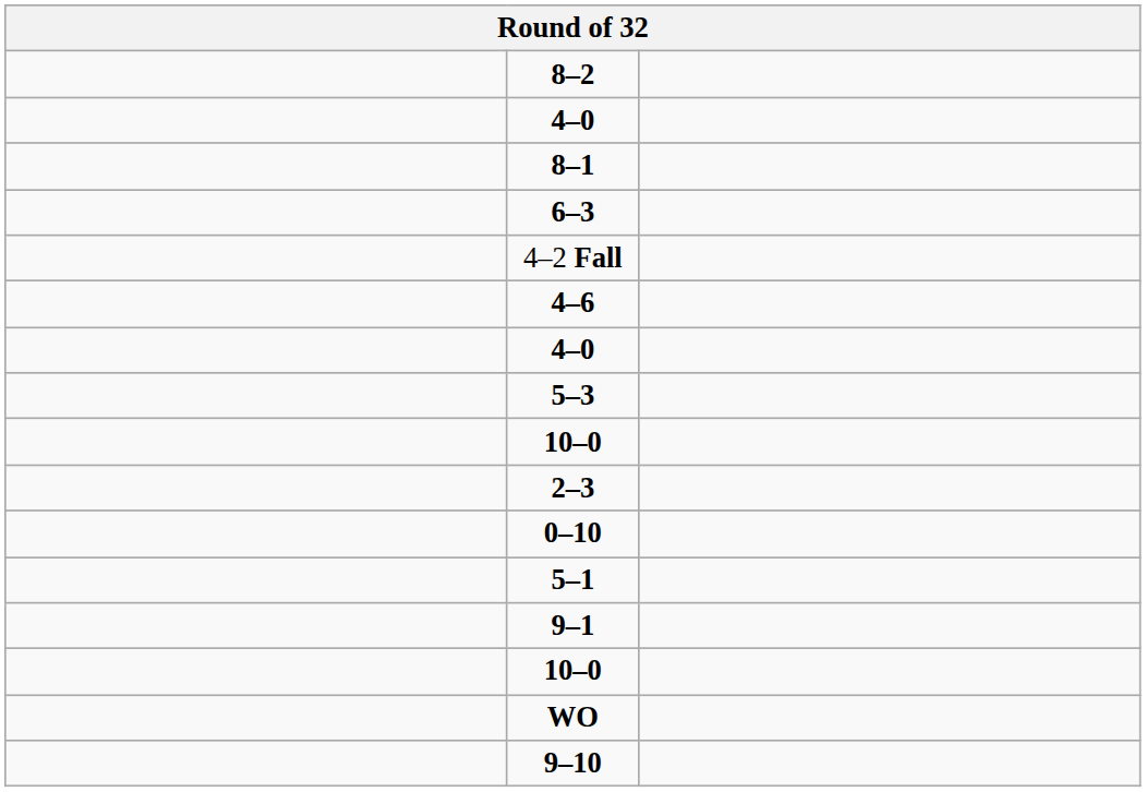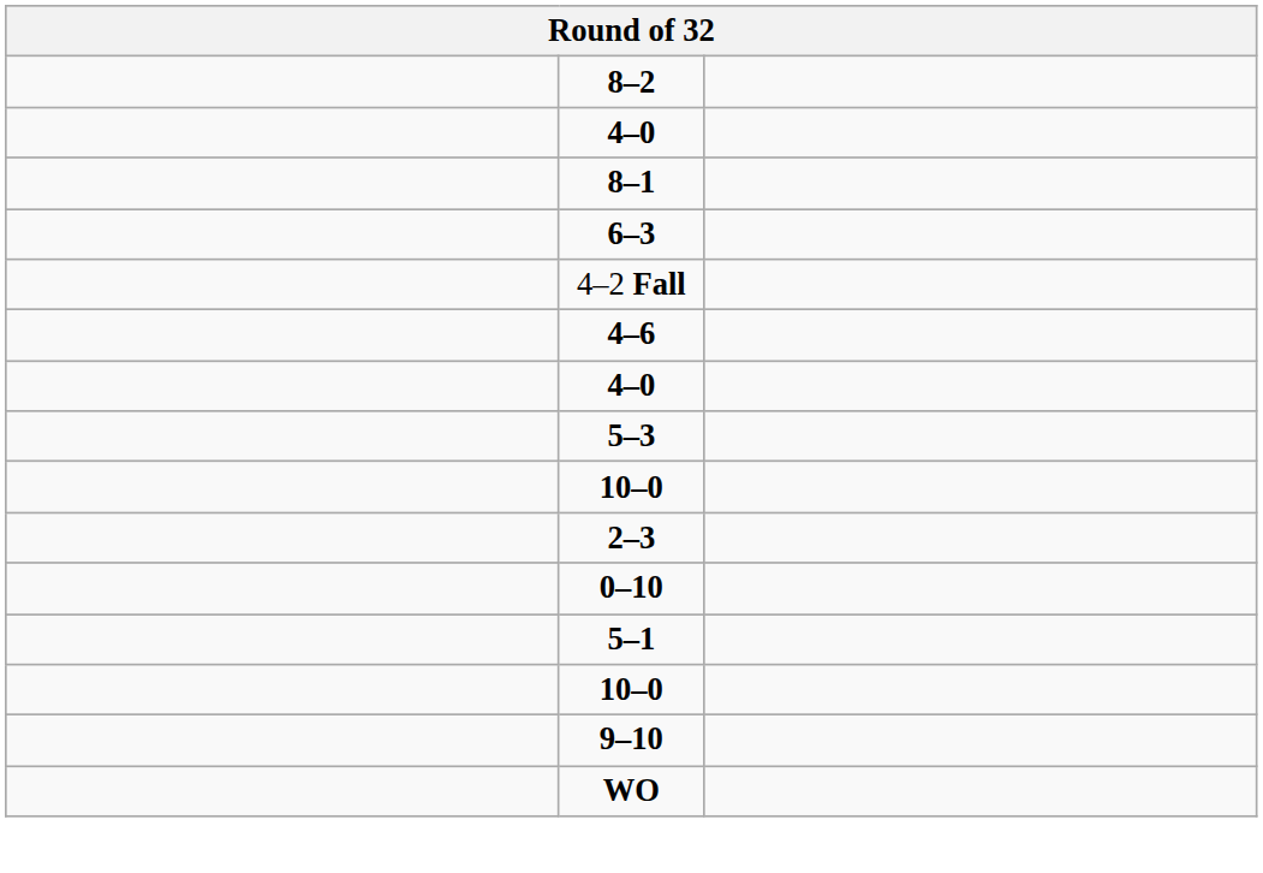- row: 9–1
rows swapped: 9–10 <-> WO
